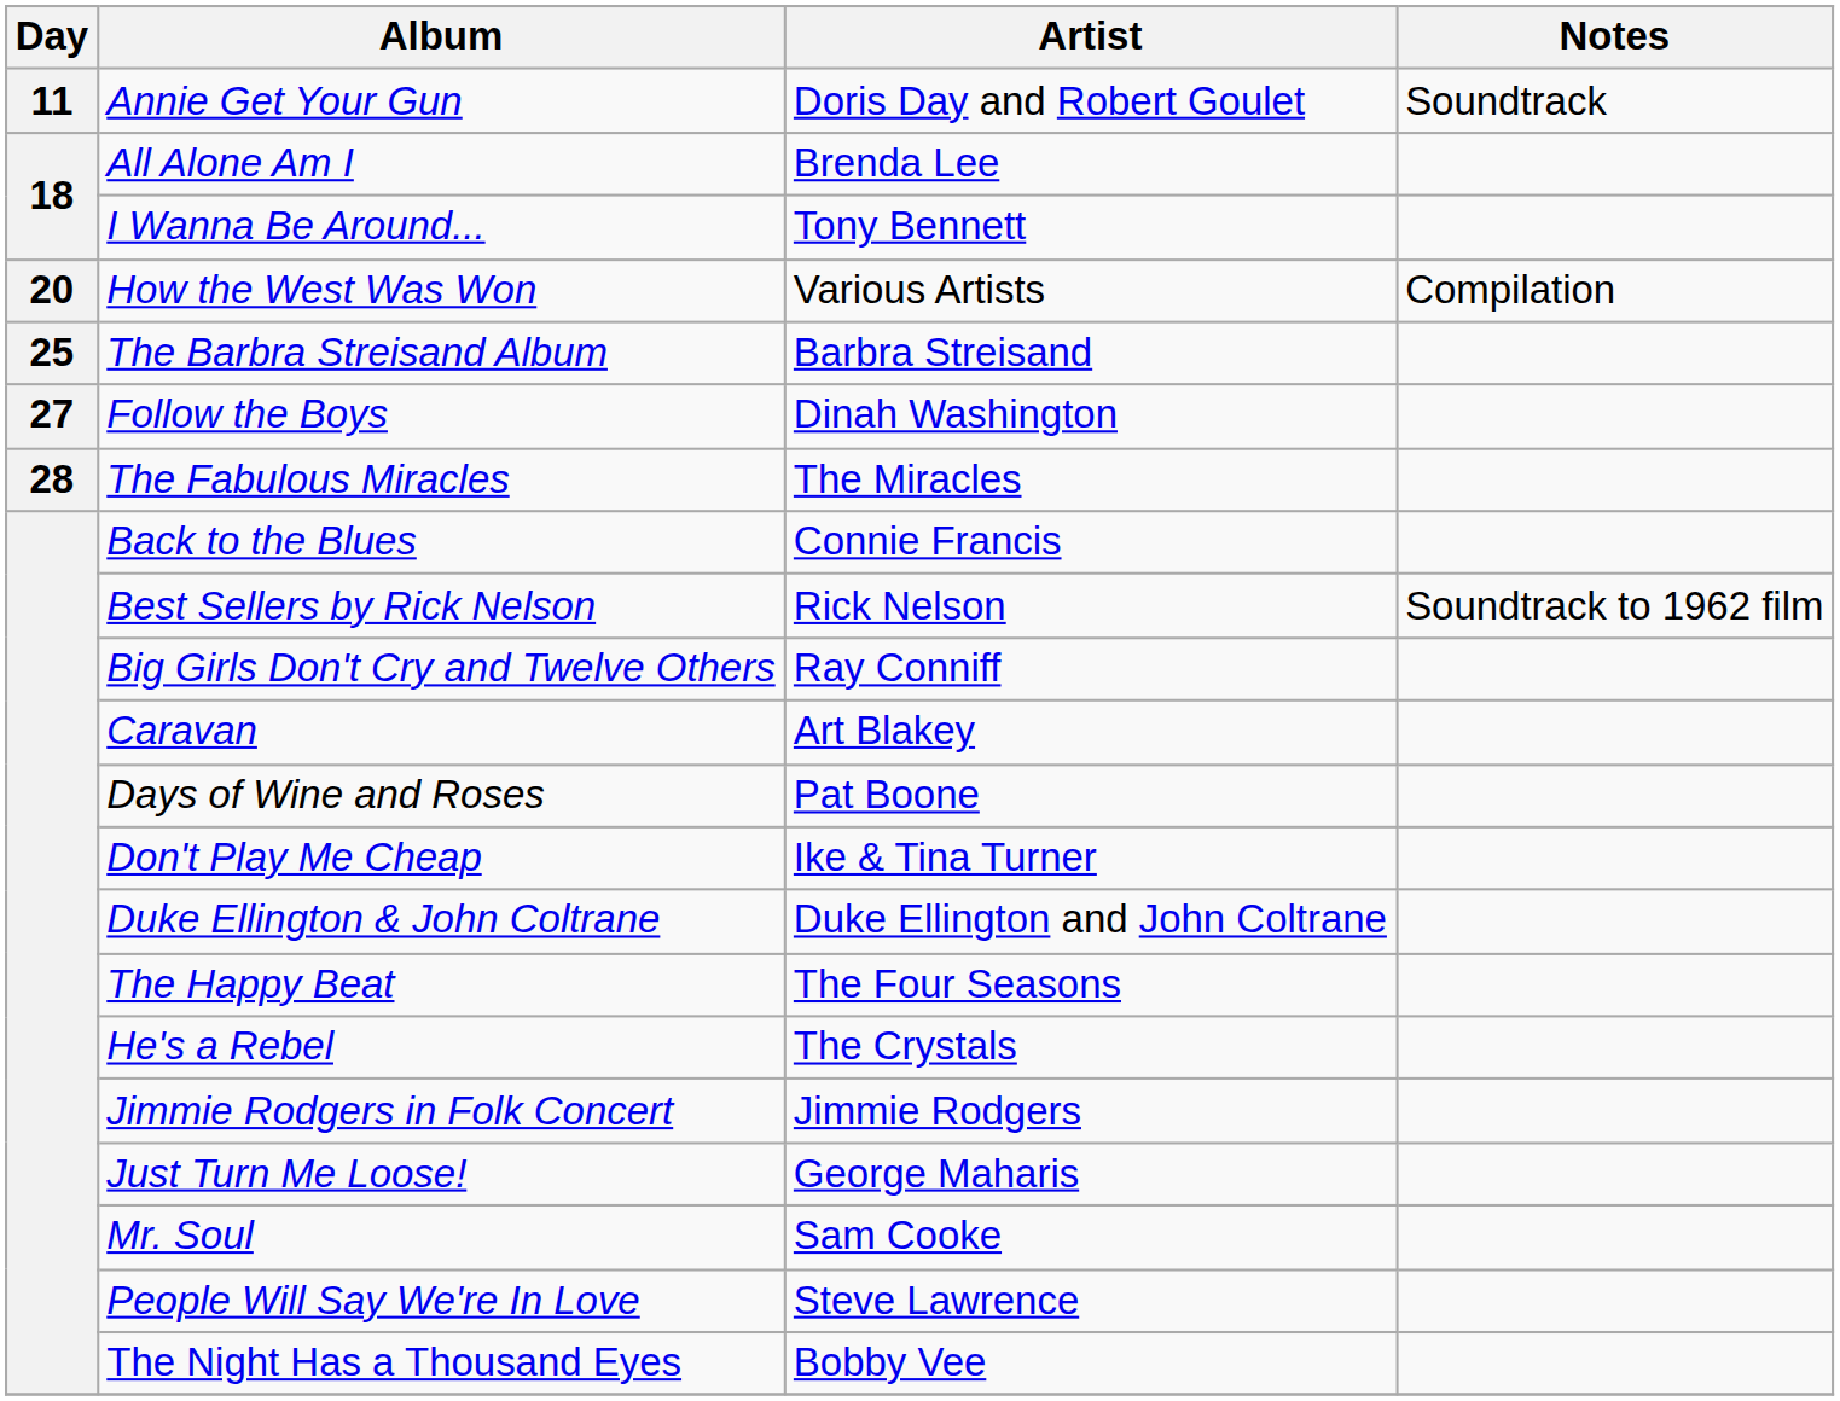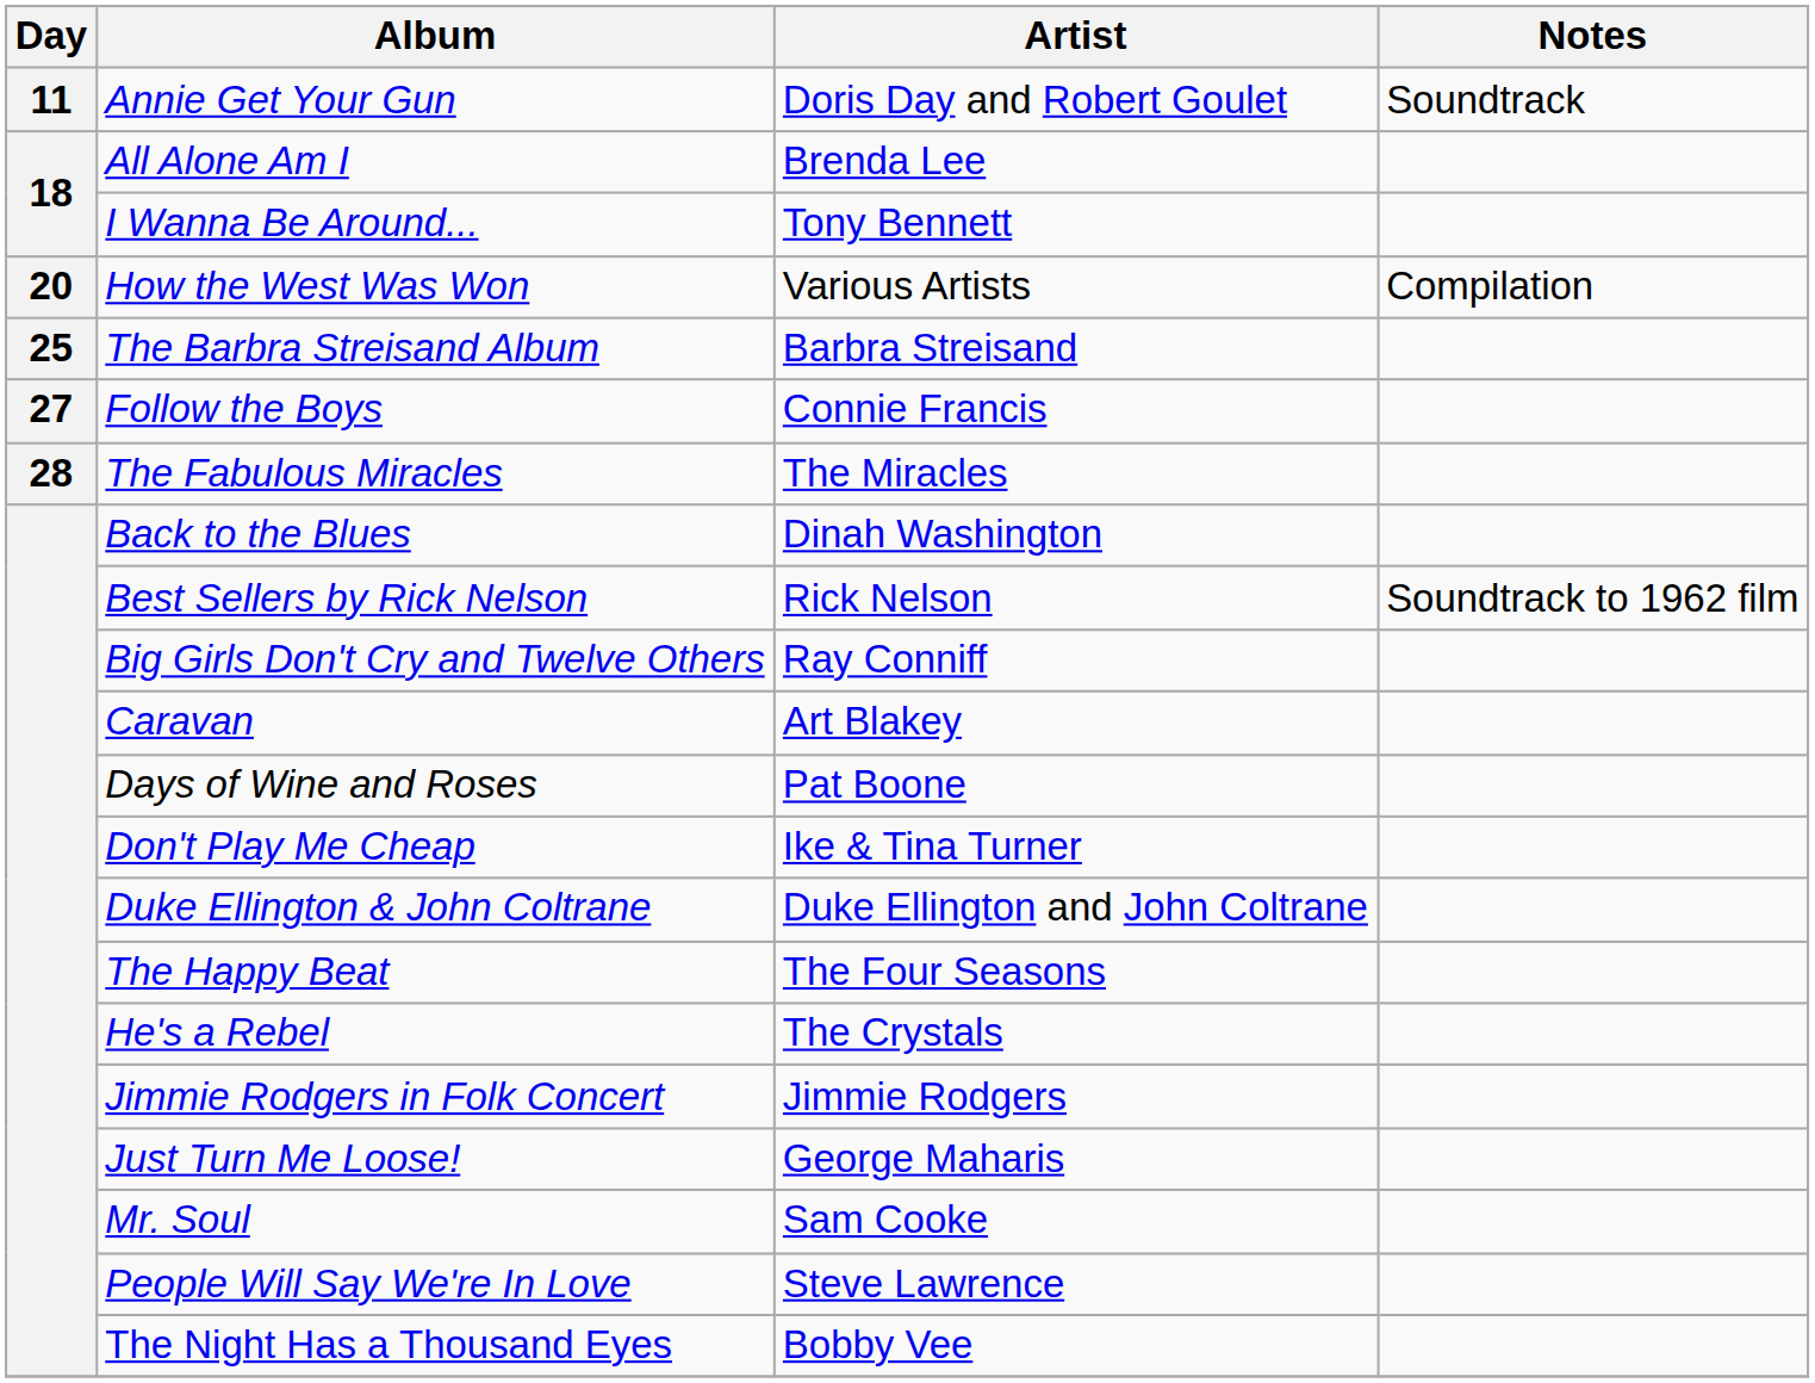Follow the Boys | Artist: Dinah Washington -> Connie Francis
Back to the Blues | Artist: Connie Francis -> Dinah Washington
